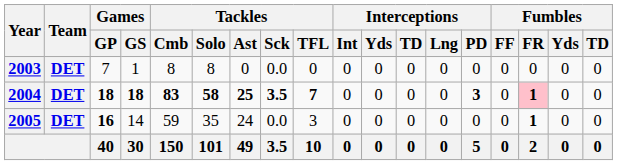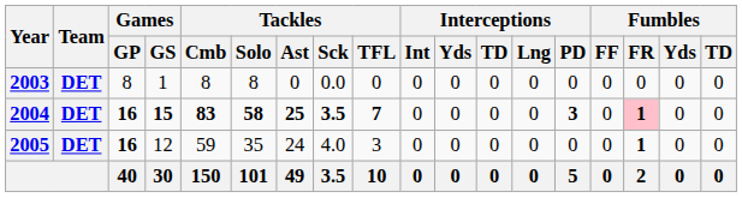2003 | Games / GP: 7 -> 8
2004 | Games / GP: 18 -> 16
2004 | Games / GS: 18 -> 15
2005 | Games / GS: 14 -> 12
2005 | Tackles / Sck: 0.0 -> 4.0
